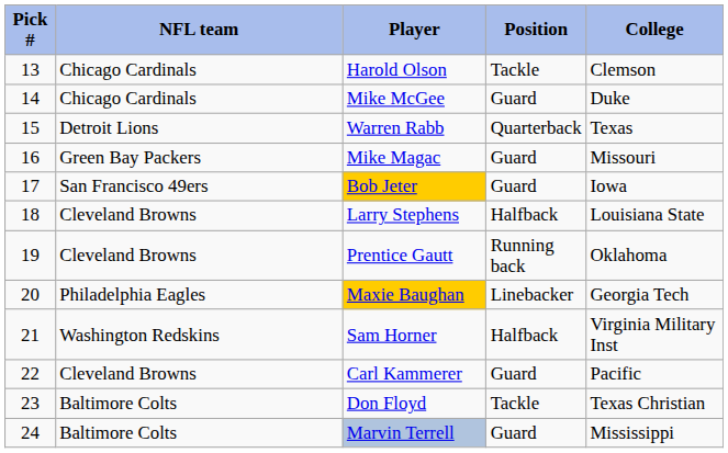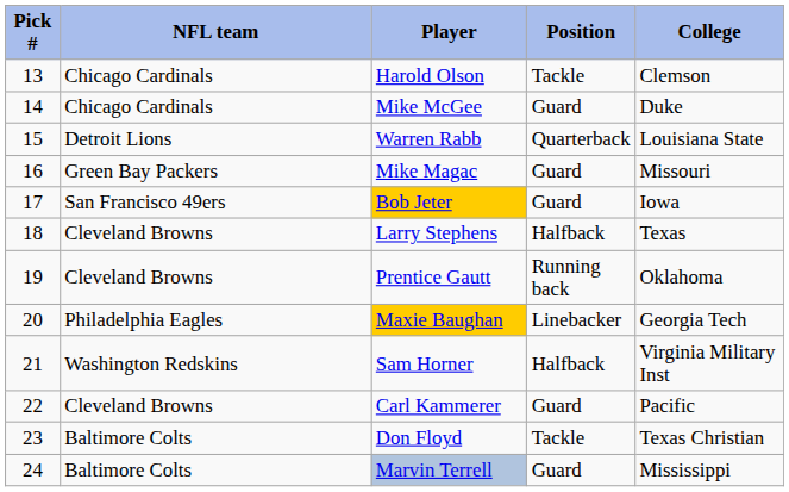Warren Rabb | College: Texas -> Louisiana State
Larry Stephens | College: Louisiana State -> Texas
